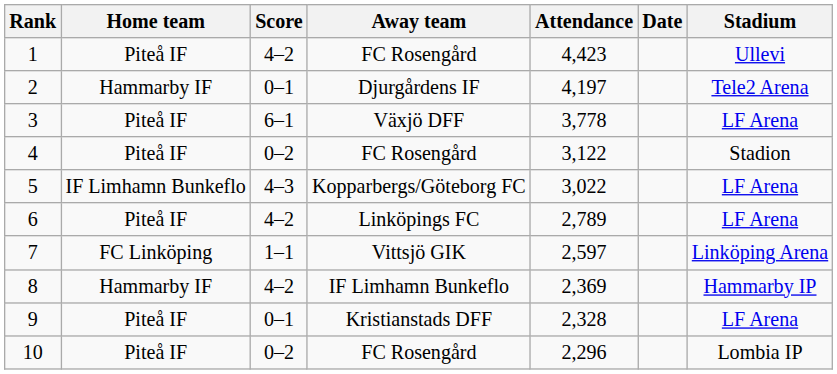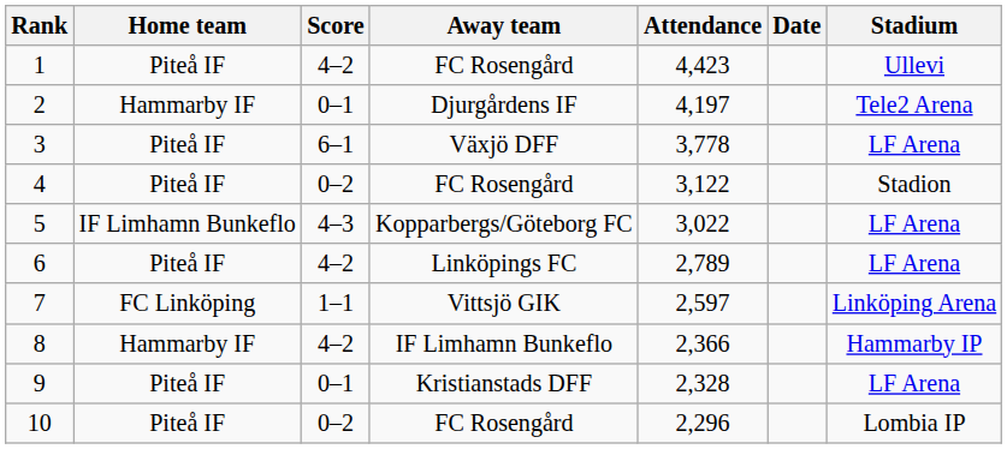8 | Attendance: 2,369 -> 2,366
